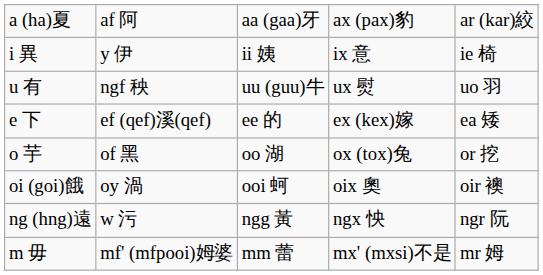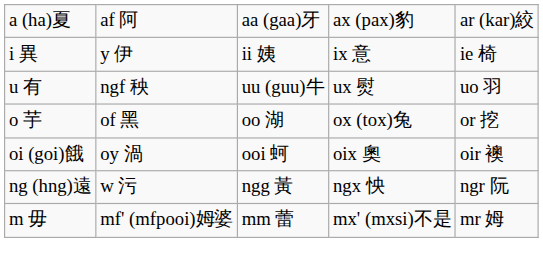- row: e 下 | ef (qef)溪(qef) | ee 的 | ex (kex)嫁 | ea 矮
